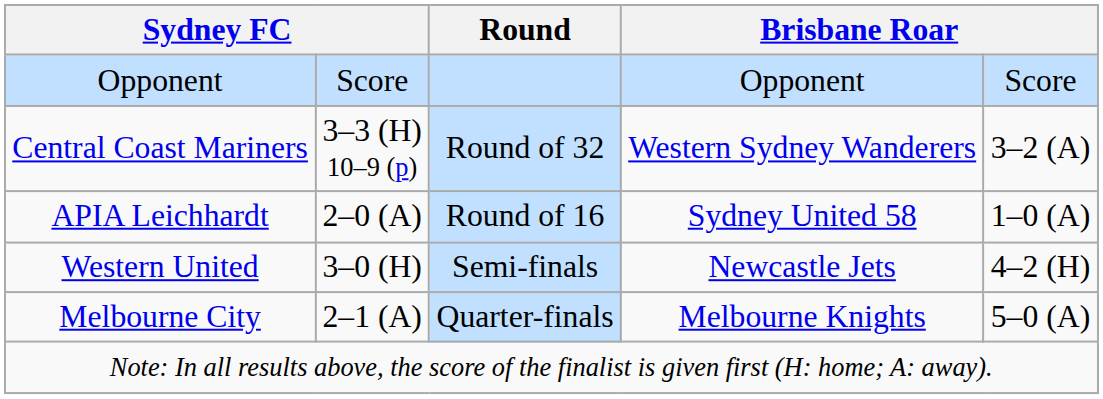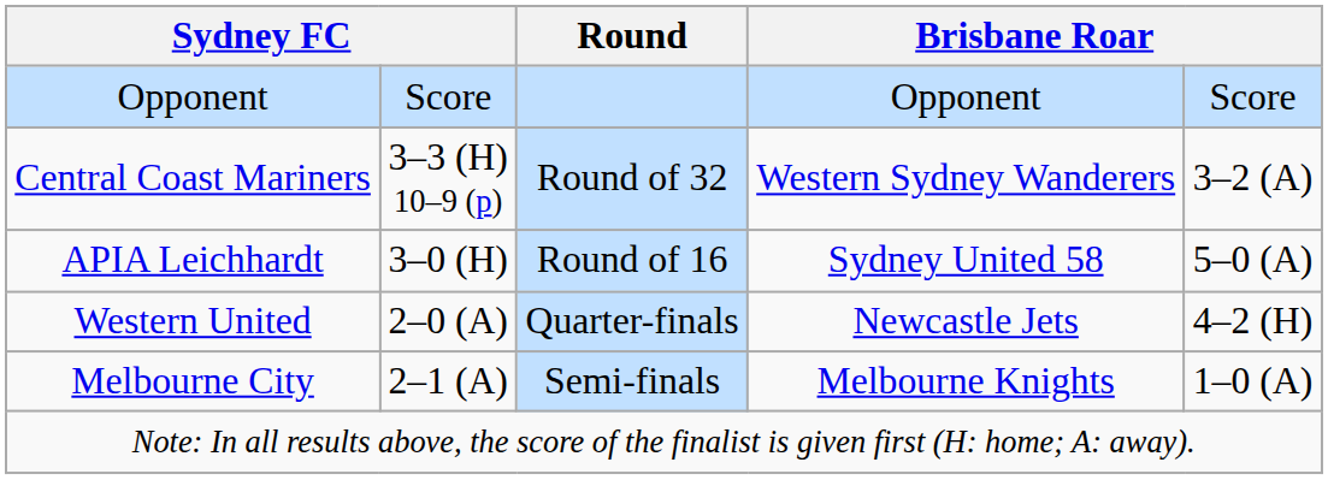APIA Leichhardt | column 2: 2–0 (A) -> 3–0 (H)
APIA Leichhardt | column 5: 1–0 (A) -> 5–0 (A)
Western United | column 2: 3–0 (H) -> 2–0 (A)
Western United | Round: Semi-finals -> Quarter-finals
Melbourne City | Round: Quarter-finals -> Semi-finals
Melbourne City | column 5: 5–0 (A) -> 1–0 (A)
